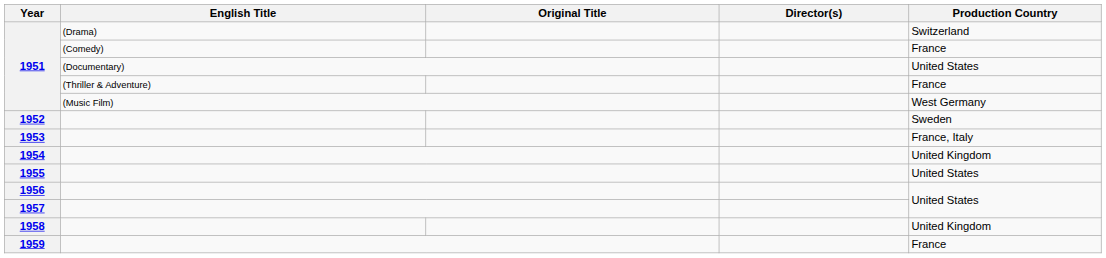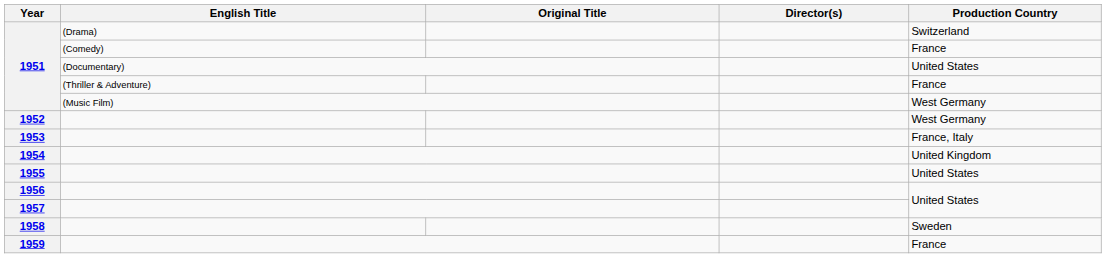1952 | Production Country: Sweden -> West Germany
1958 | Production Country: United Kingdom -> Sweden
